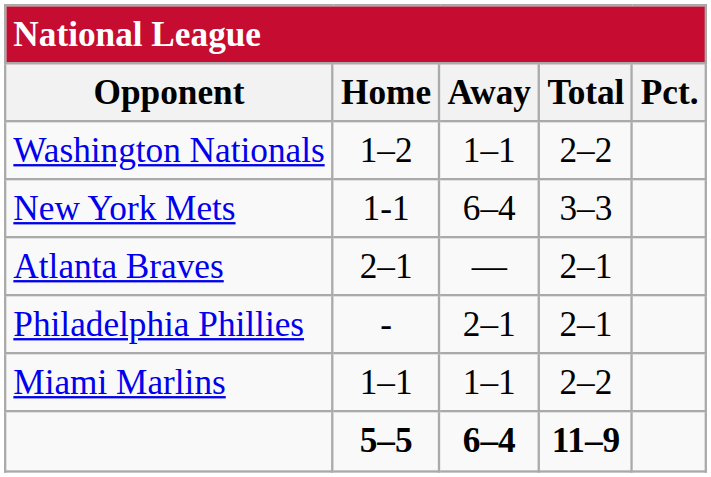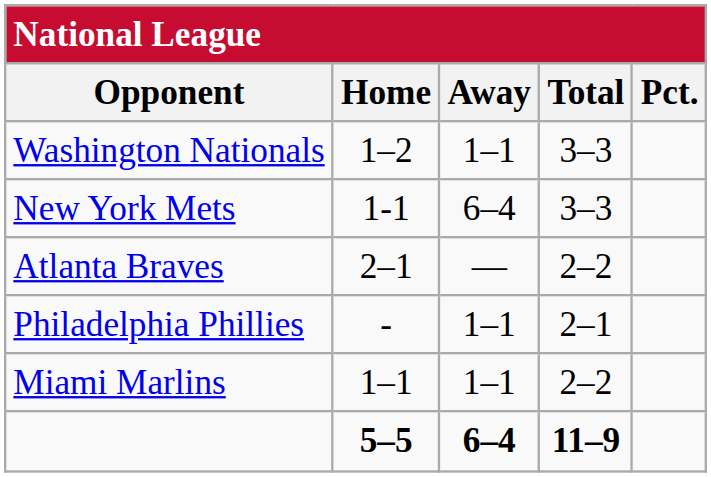Washington Nationals | Total: 2–2 -> 3–3
Atlanta Braves | Total: 2–1 -> 2–2
Philadelphia Phillies | Away: 2–1 -> 1–1
